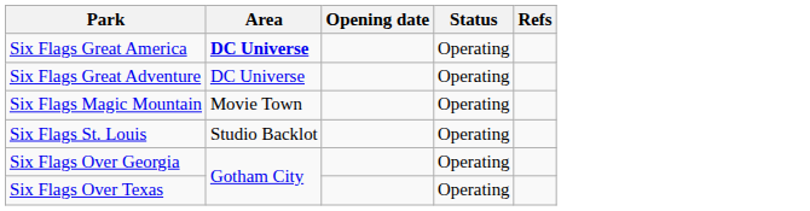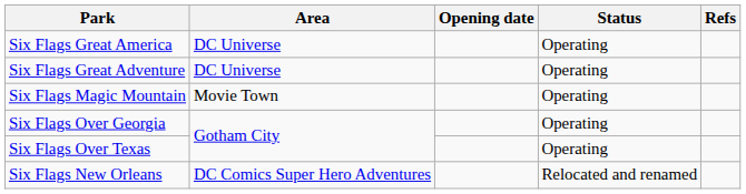Six Flags Great America | Area: bold -> normal
- row: Six Flags St. Louis | Studio Backlot | Operating
+ row: Six Flags New Orleans | DC Comics Super Hero Adventures | Relocated and renamed
